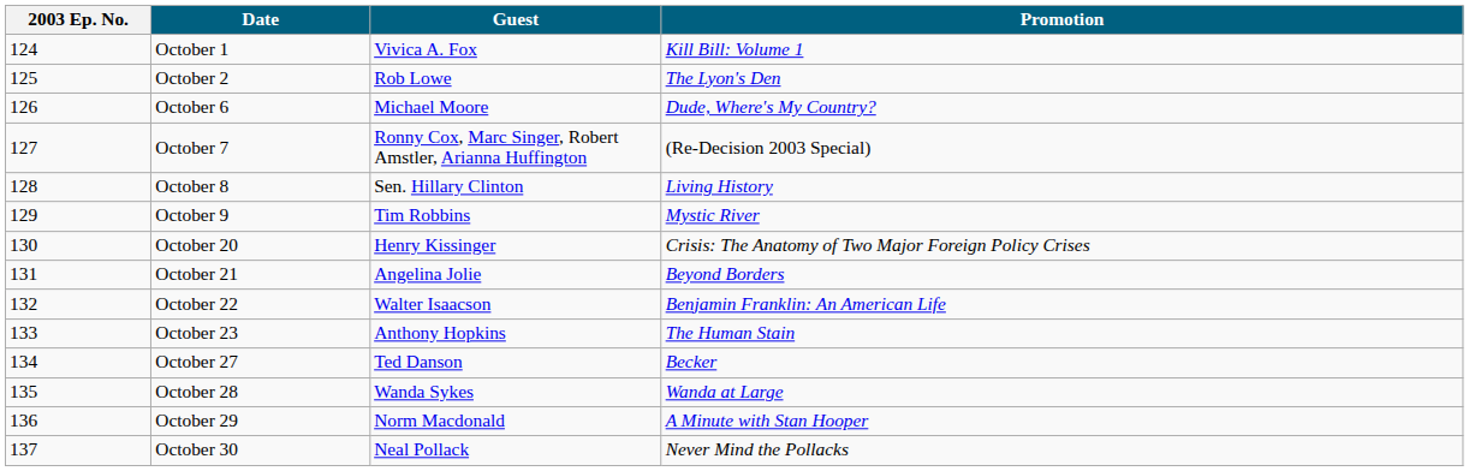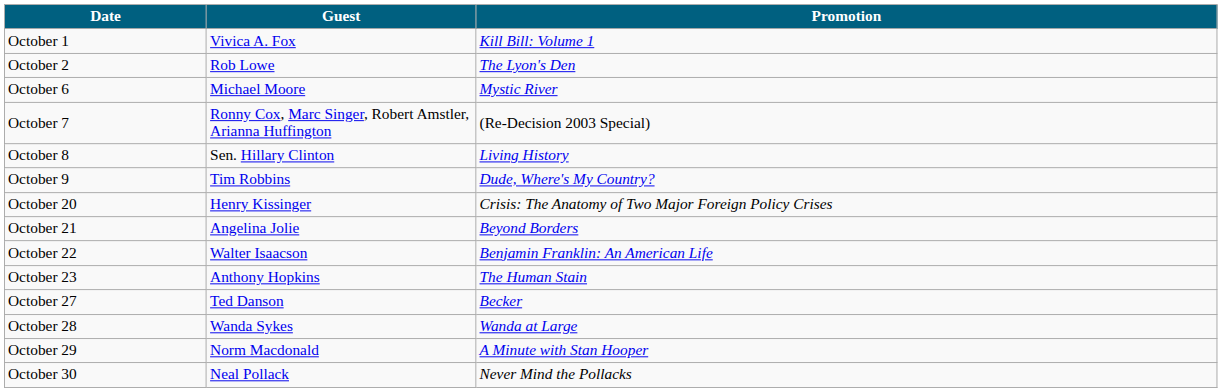- column: 2003 Ep. No. | 124 | 125 | 126 | 127 | 128 | 129 | 130 | 131 | 132 | 133 | 134 | 135 | 136 | 137
October 6 | Promotion: Dude, Where's My Country? -> Mystic River
October 9 | Promotion: Mystic River -> Dude, Where's My Country?
